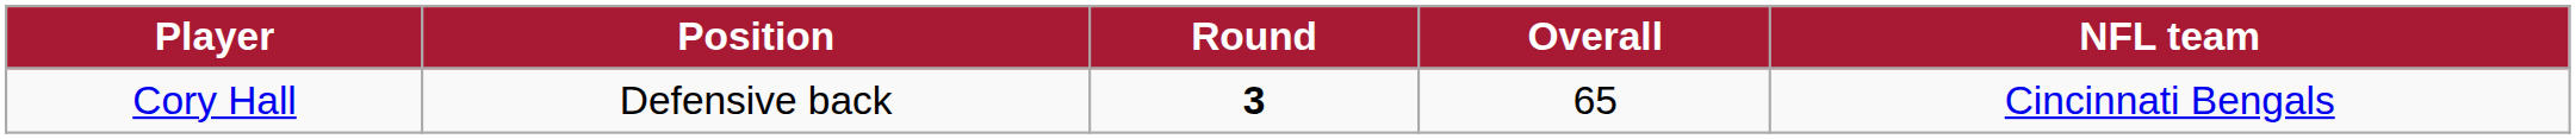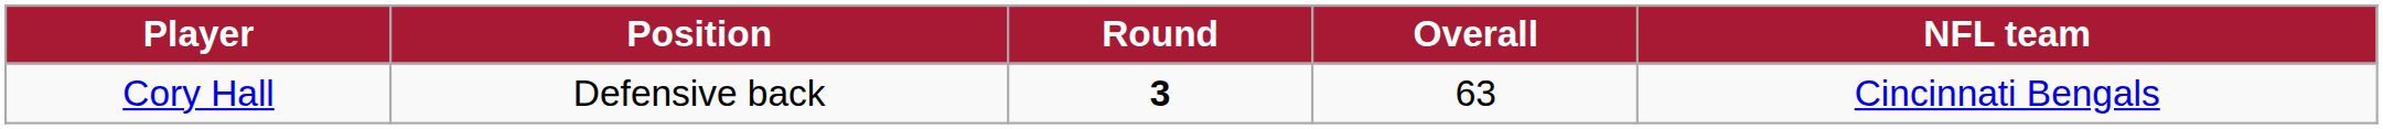Cory Hall | Overall: 65 -> 63
